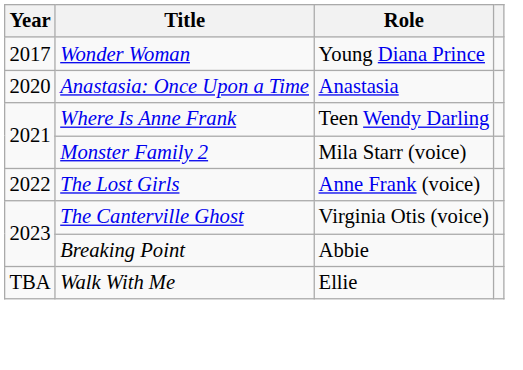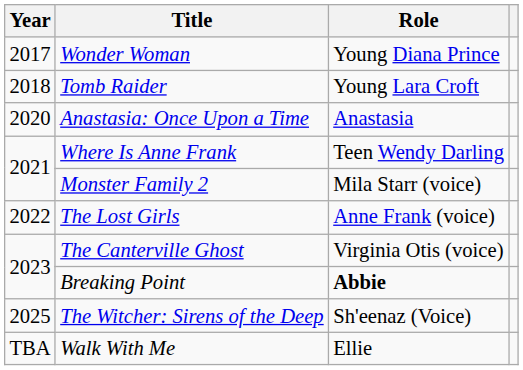+ row: 2018 | Tomb Raider | Young Lara Croft
Breaking Point | Role: normal -> bold
+ row: 2025 | The Witcher: Sirens of the Deep | Sh'eenaz (Voice)
